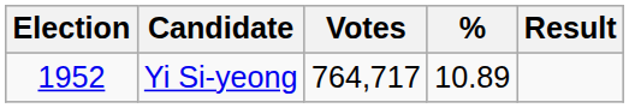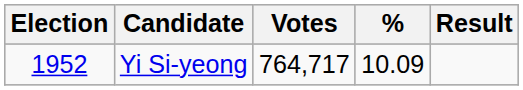Yi Si-yeong | %: 10.89 -> 10.09
